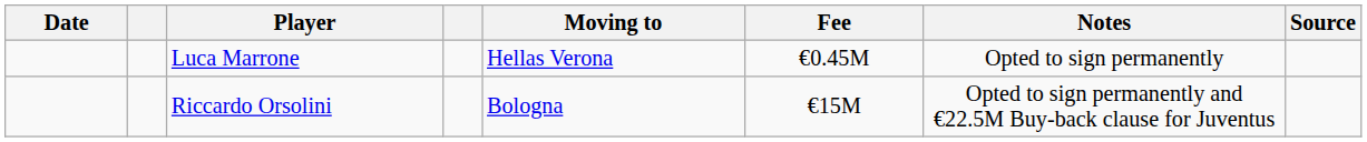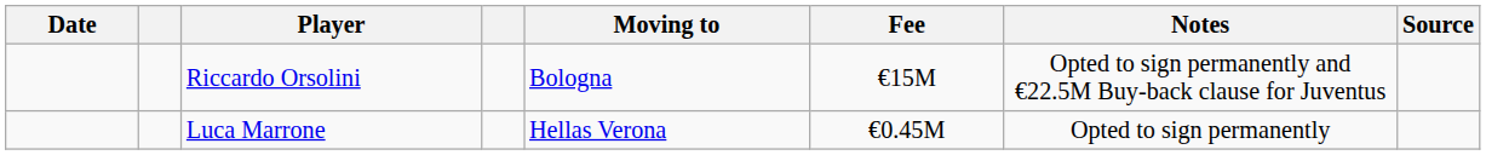rows swapped: Luca Marrone <-> Riccardo Orsolini
